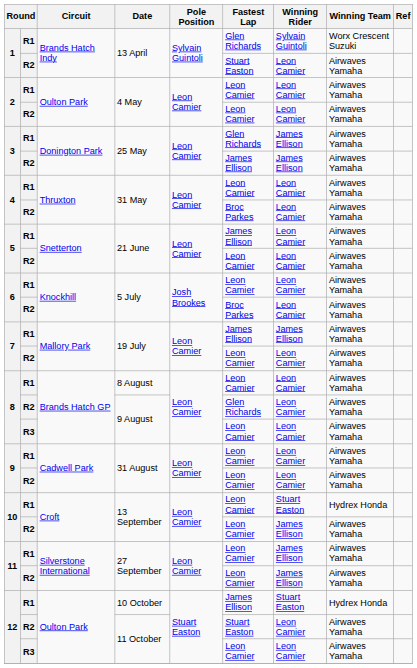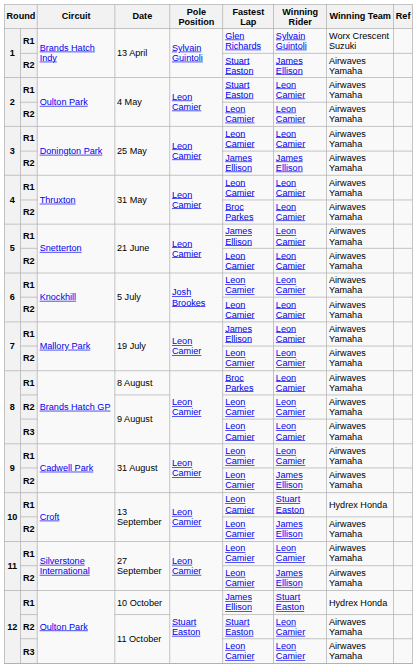R2 / 13 April | Winning Rider: Leon Camier -> James Ellison
R1 / 4 May | Fastest Lap: Leon Camier -> Stuart Easton
R1 / 25 May | Fastest Lap: Glen Richards -> Leon Camier
R1 / 25 May | Winning Rider: James Ellison -> Leon Camier
R2 / 5 July | Fastest Lap: Broc Parkes -> Leon Camier
R1 / 19 July | Winning Rider: James Ellison -> Leon Camier
8 August | Fastest Lap: Leon Camier -> Broc Parkes
R2 / 9 August | Fastest Lap: Glen Richards -> Leon Camier
R2 / 31 August | Winning Rider: Leon Camier -> James Ellison
R1 / 27 September | Winning Rider: James Ellison -> Leon Camier
